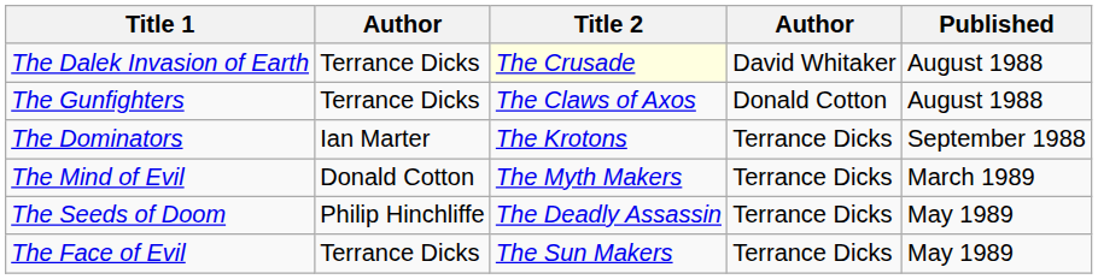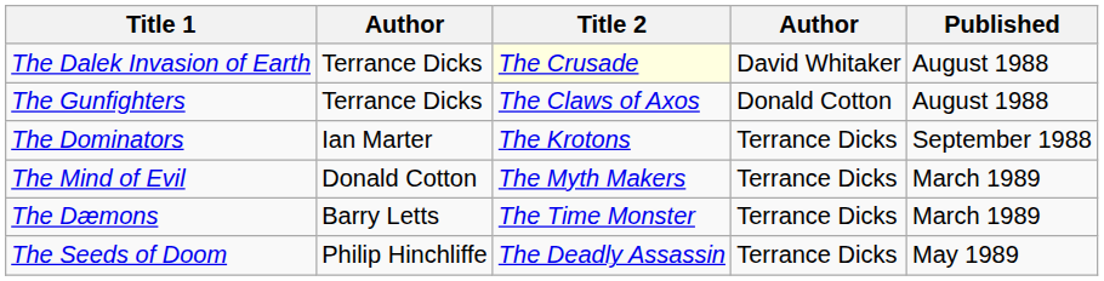+ row: The Dæmons | Barry Letts | The Time Monster | Terrance Dicks | March 1989
- row: The Face of Evil | Terrance Dicks | The Sun Makers | Terrance Dicks | May 1989
